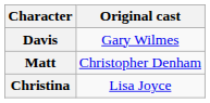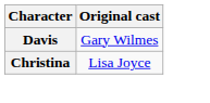- row: Matt | Christopher Denham
